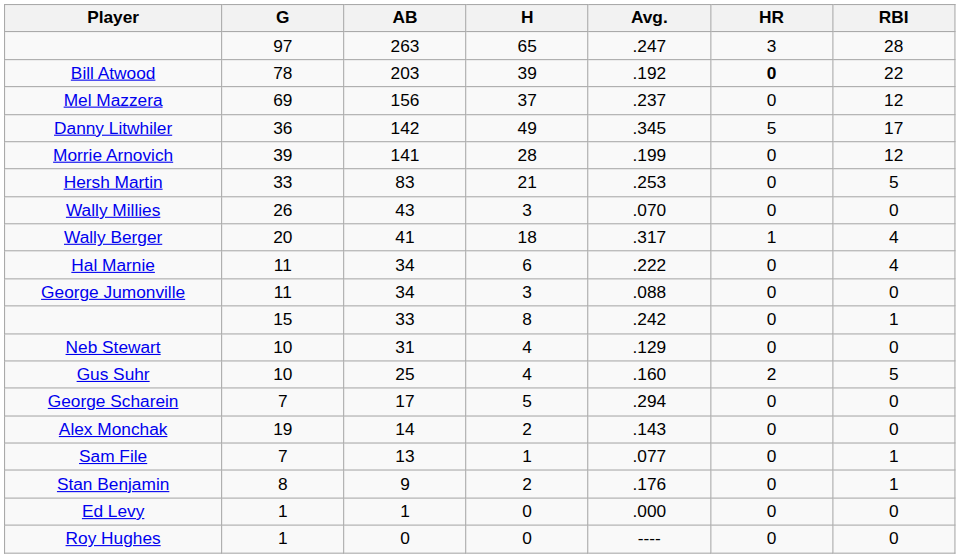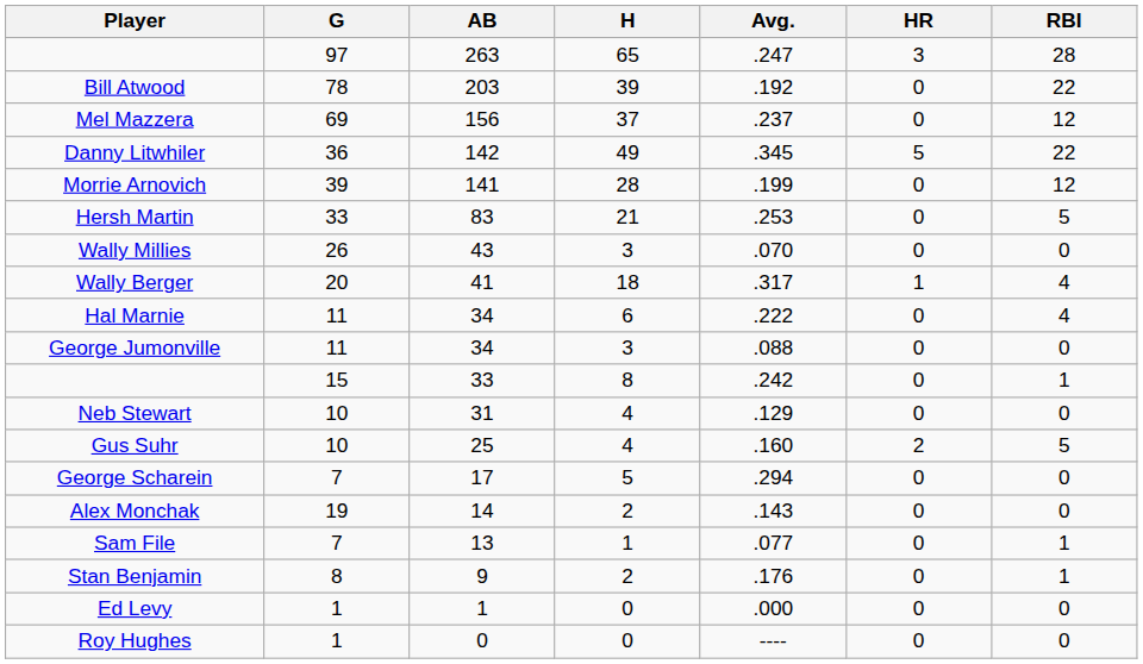Bill Atwood | HR: bold -> normal
Danny Litwhiler | RBI: 17 -> 22
